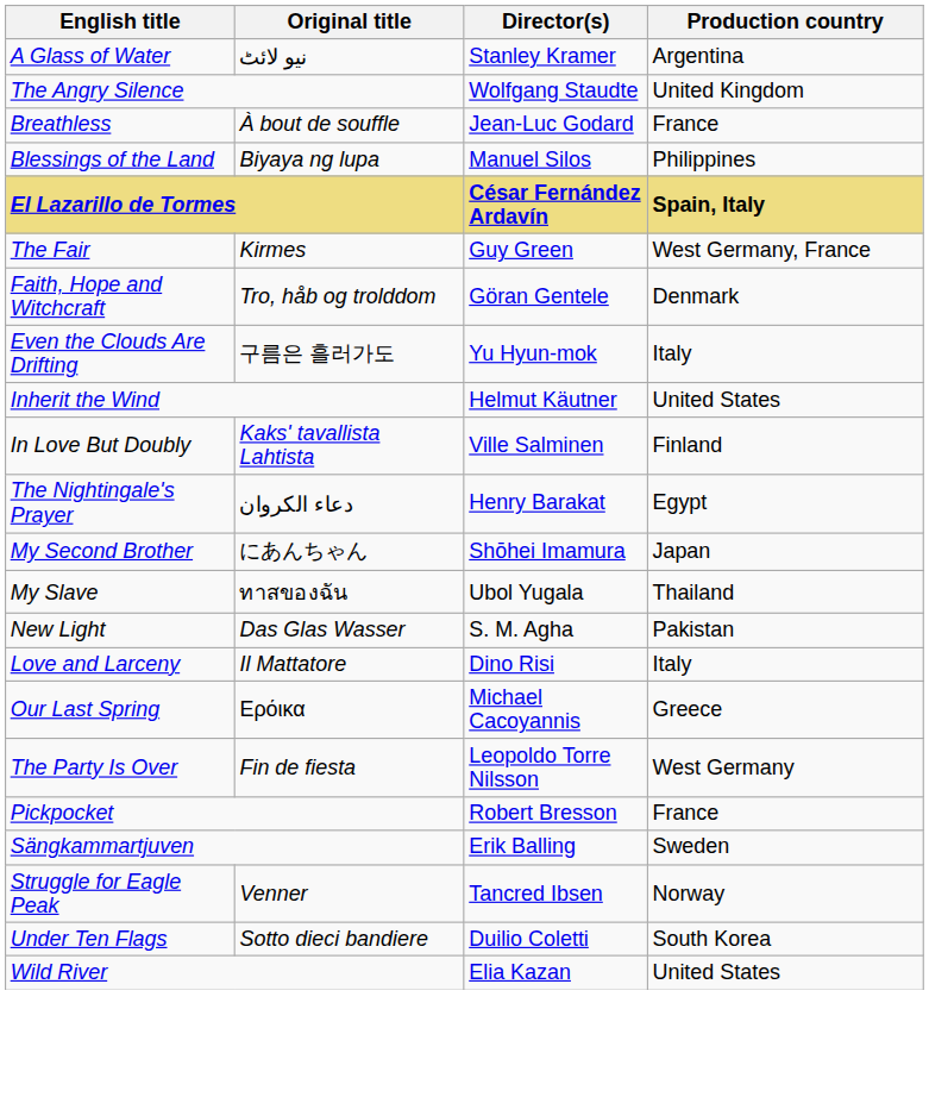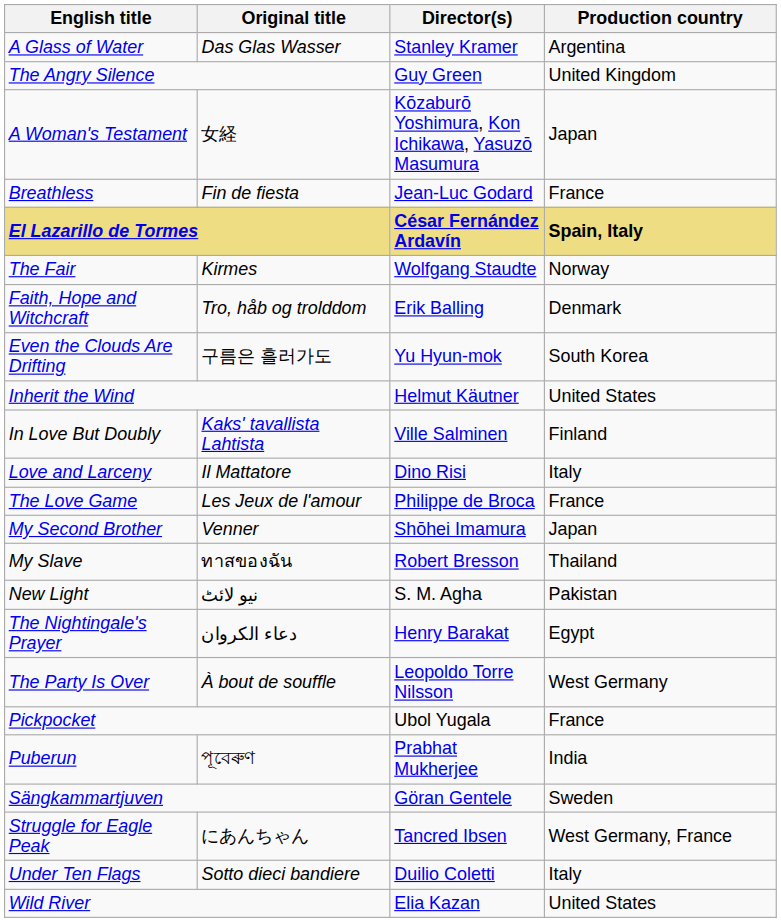A Glass of Water | Original title: نیو لائٹ -> Das Glas Wasser
The Angry Silence | Director(s): Wolfgang Staudte -> Guy Green
+ row: A Woman's Testament | 女経 | Kōzaburō Yoshimura, Kon Ichikawa, Yasuzō Masumura | Japan
Breathless | Original title: À bout de souffle -> Fin de fiesta
- row: Blessings of the Land | Biyaya ng lupa | Manuel Silos | Philippines
The Fair | Director(s): Guy Green -> Wolfgang Staudte
The Fair | Production country: West Germany, France -> Norway
Faith, Hope and Witchcraft | Director(s): Göran Gentele -> Erik Balling
Even the Clouds Are Drifting | Production country: Italy -> South Korea
rows swapped: Love and Larceny <-> The Nightingale's Prayer
+ row: The Love Game | Les Jeux de l'amour | Philippe de Broca | France
My Second Brother | Original title: にあんちゃん -> Venner
My Slave | Director(s): Ubol Yugala -> Robert Bresson
New Light | Original title: Das Glas Wasser -> نیو لائٹ
- row: Our Last Spring | Ερόικα | Michael Cacoyannis | Greece
The Party Is Over | Original title: Fin de fiesta -> À bout de souffle
Pickpocket | Director(s): Robert Bresson -> Ubol Yugala
+ row: Puberun | পূবেৰুণ | Prabhat Mukherjee | India
Sängkammartjuven | Director(s): Erik Balling -> Göran Gentele
Struggle for Eagle Peak | Original title: Venner -> にあんちゃん
Struggle for Eagle Peak | Production country: Norway -> West Germany, France
Under Ten Flags | Production country: South Korea -> Italy
